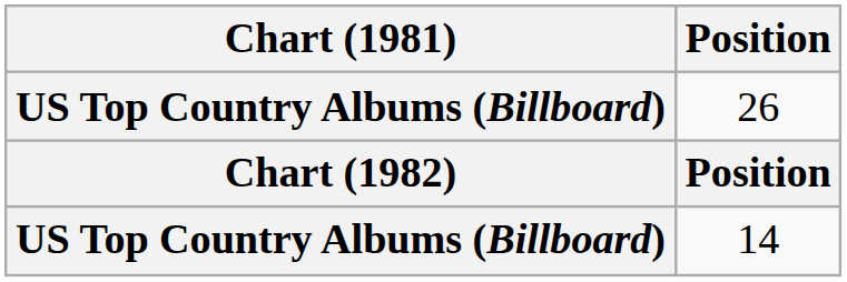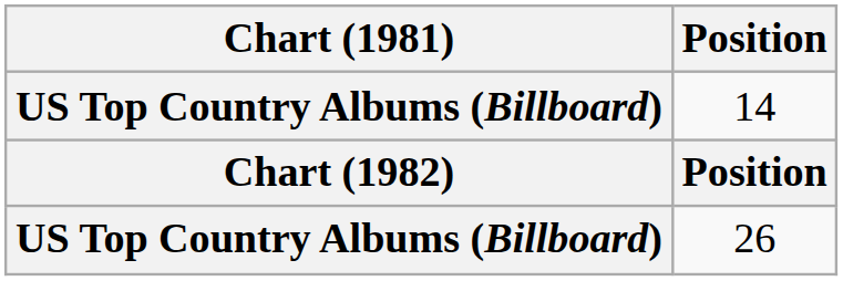rows swapped: 14 <-> 26
